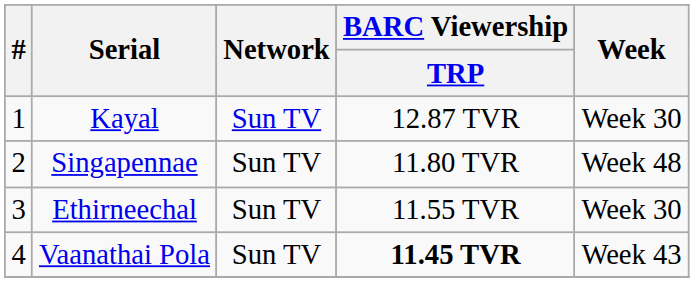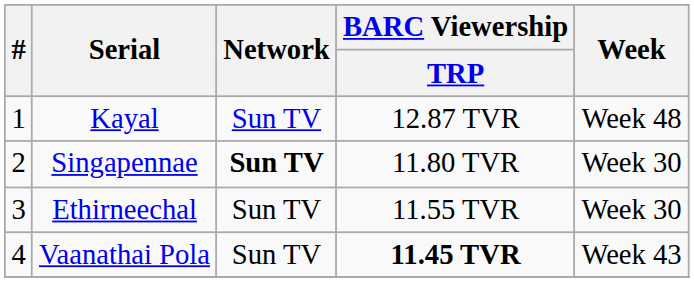Kayal | Week: Week 30 -> Week 48
Singapennae | Network: normal -> bold
Singapennae | Week: Week 48 -> Week 30
